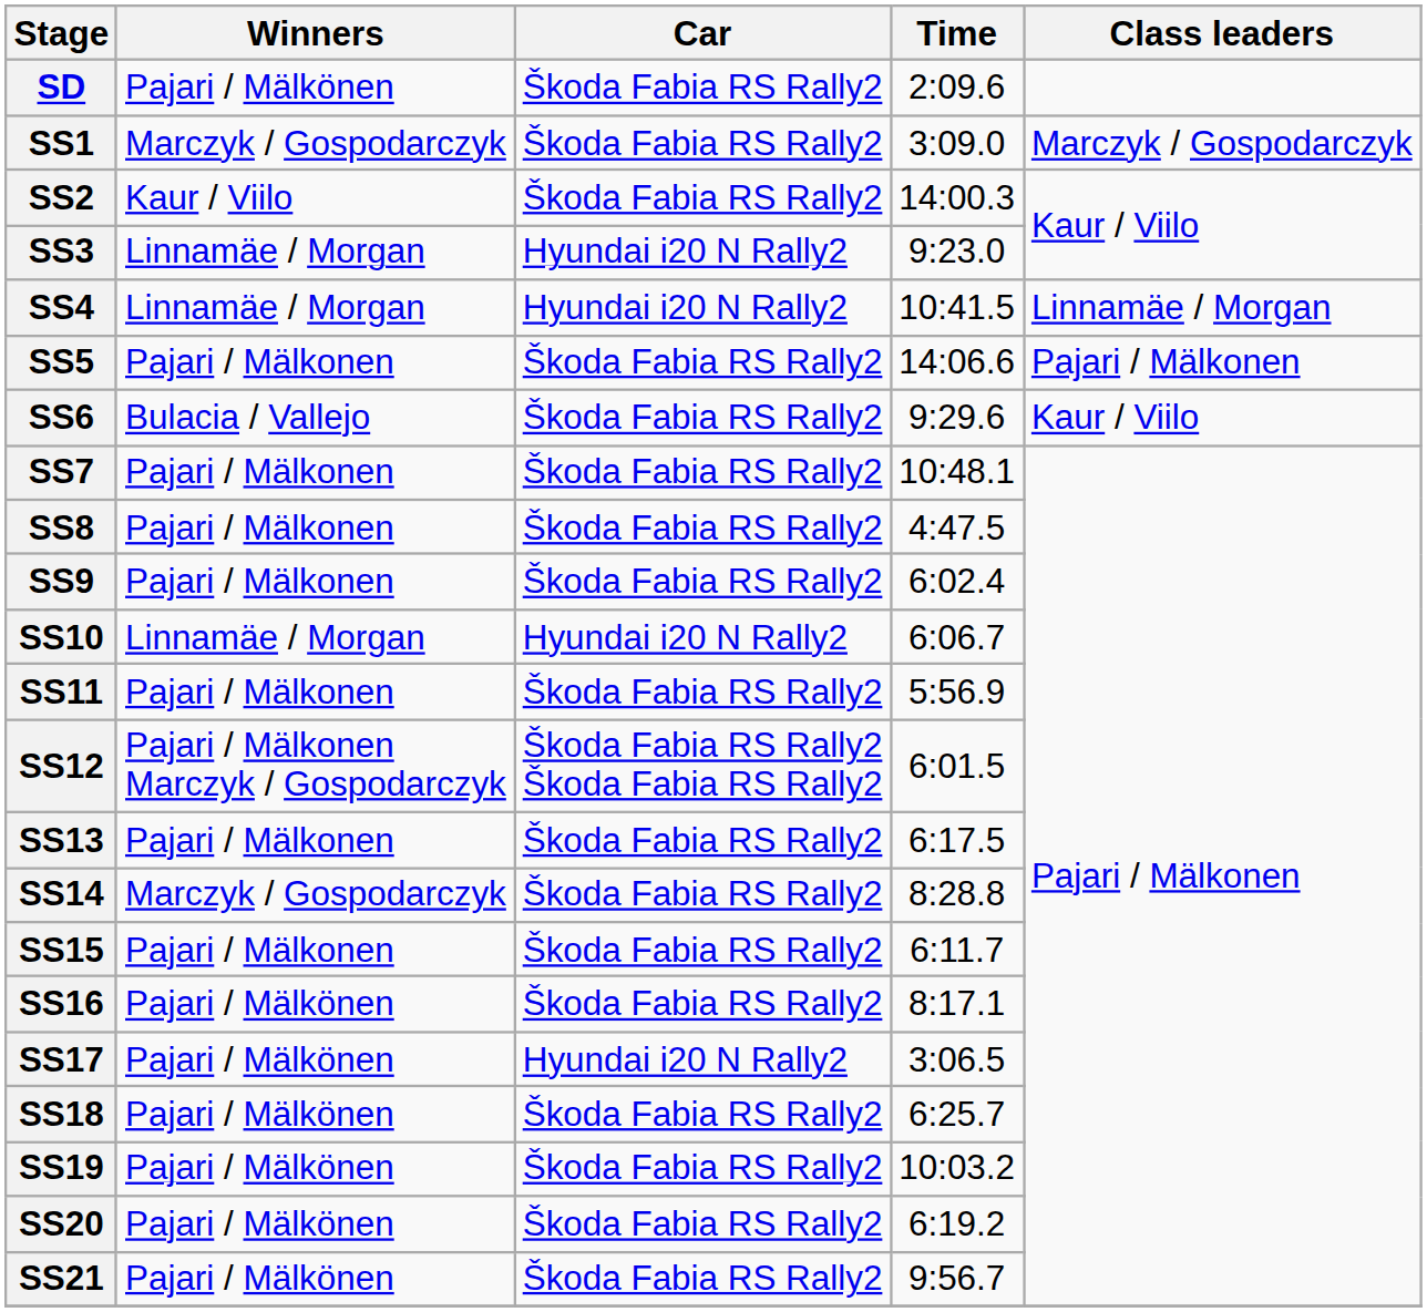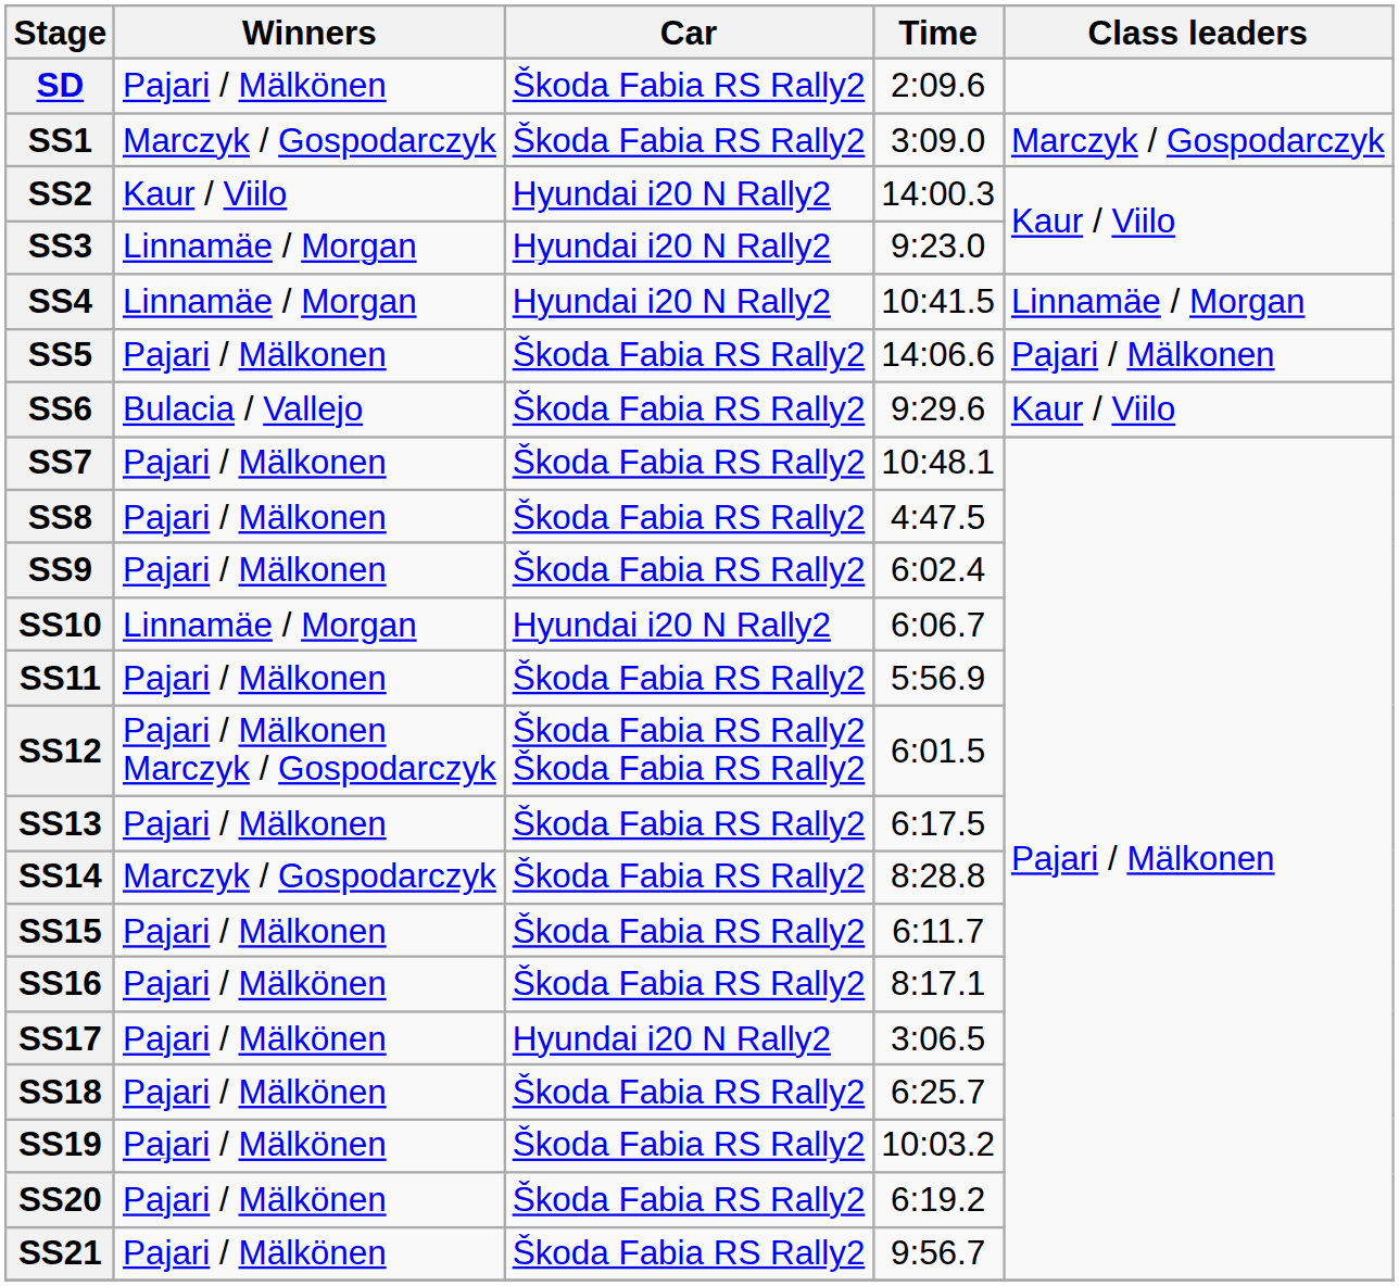SS2 | Car: Škoda Fabia RS Rally2 -> Hyundai i20 N Rally2
